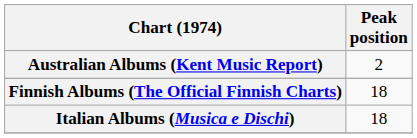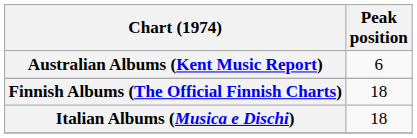Australian Albums (Kent Music Report) | Peak position: 2 -> 6
